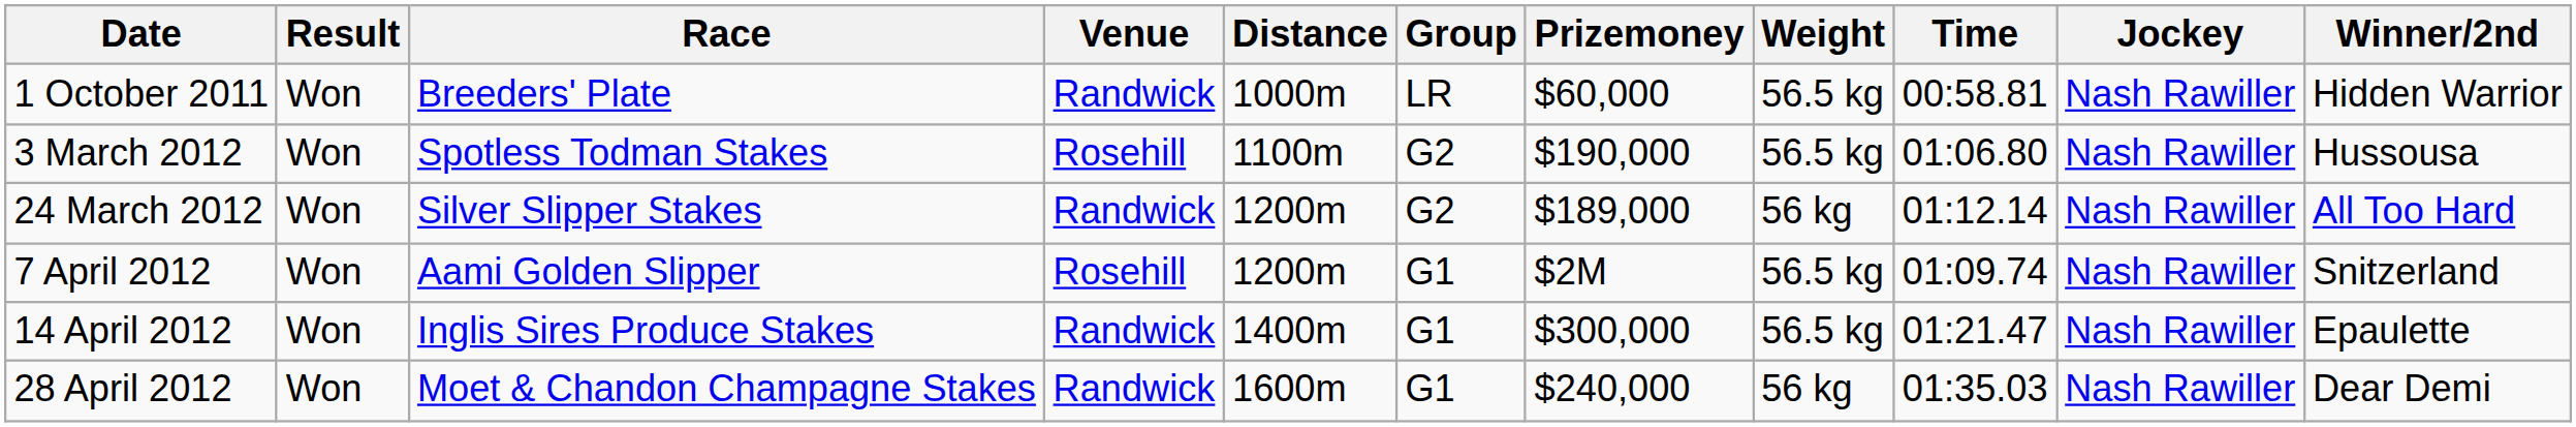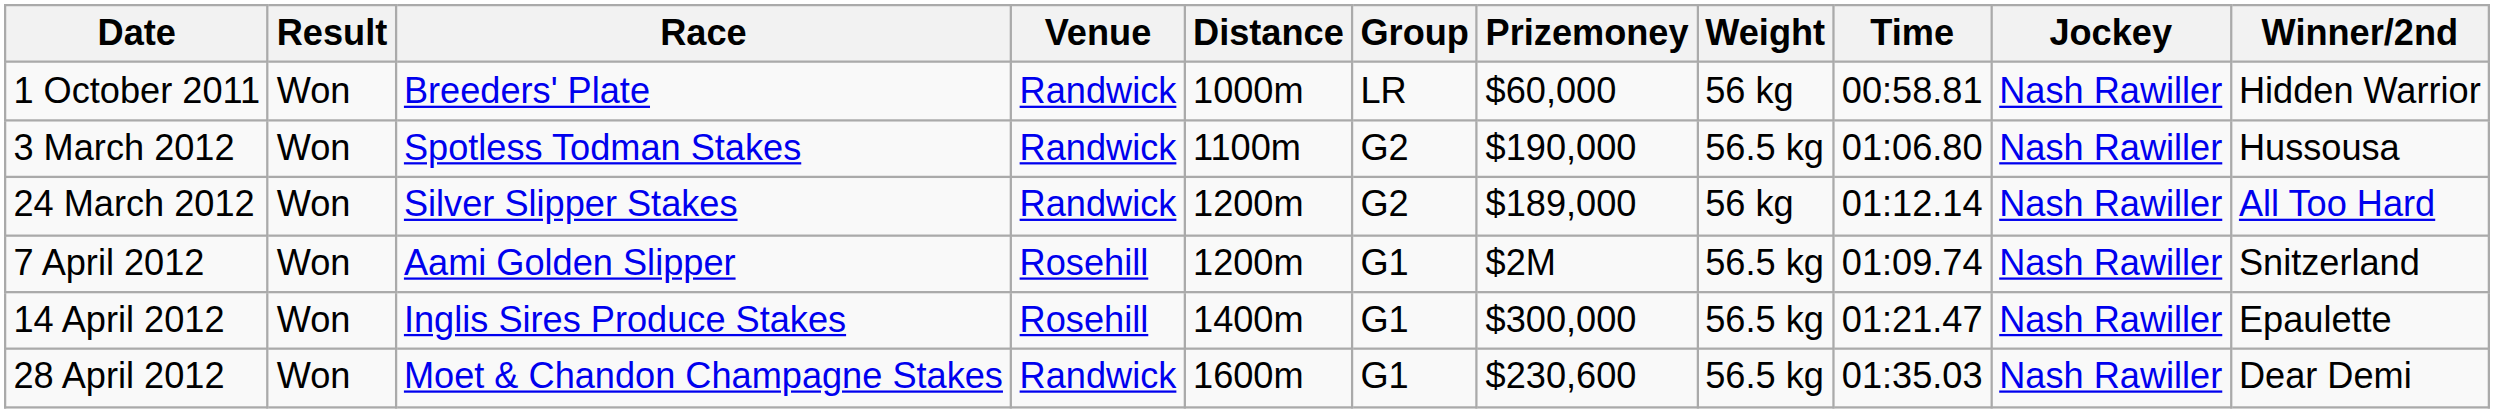1 October 2011 | Weight: 56.5 kg -> 56 kg
3 March 2012 | Venue: Rosehill -> Randwick
14 April 2012 | Venue: Randwick -> Rosehill
28 April 2012 | Prizemoney: $240,000 -> $230,600
28 April 2012 | Weight: 56 kg -> 56.5 kg
